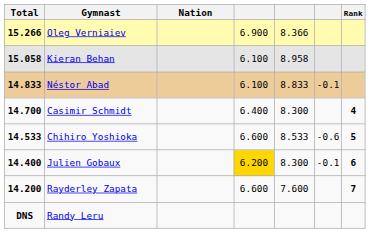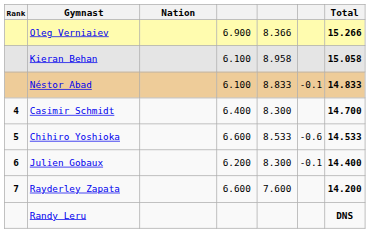columns swapped: Rank <-> Total
Julien Gobaux | column 4: gold background -> no background
